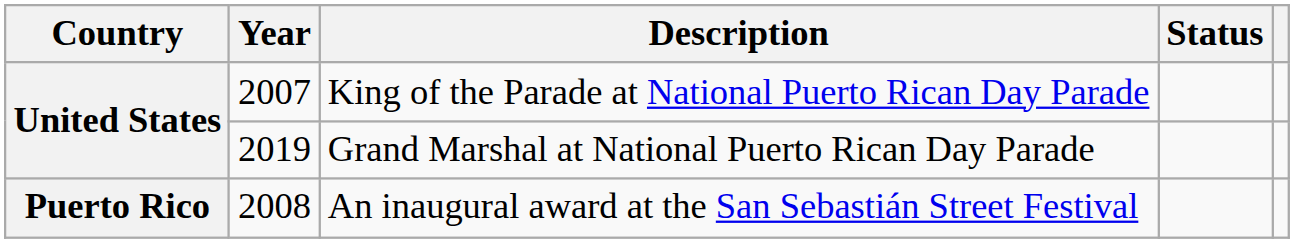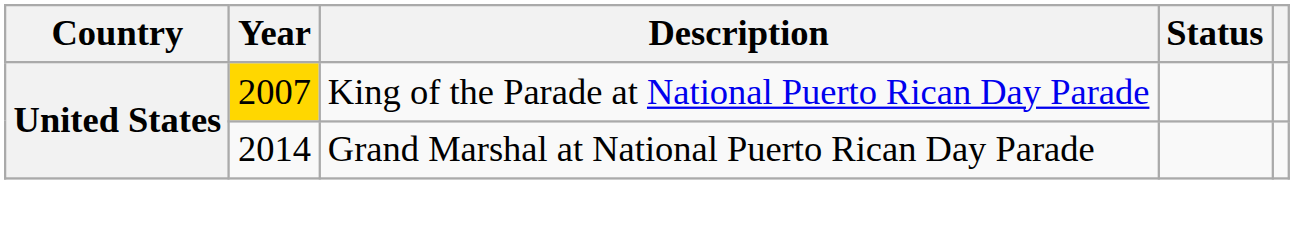King of the Parade at National Puerto Rican Day Parade | Year: no background -> gold background
Grand Marshal at National Puerto Rican Day Parade | Year: 2019 -> 2014
- row: Puerto Rico | 2008 | An inaugural award at the San Sebastián Street Festival
